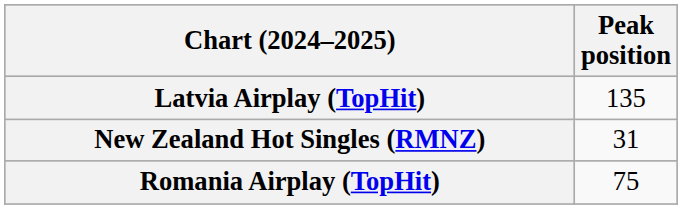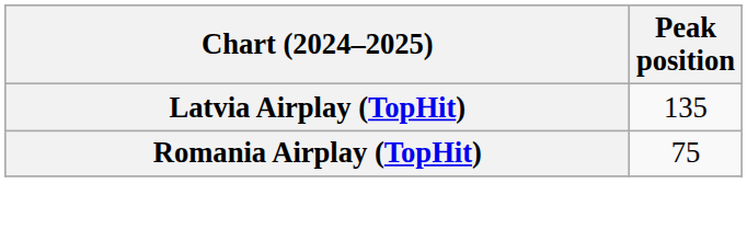- row: New Zealand Hot Singles (RMNZ) | 31
